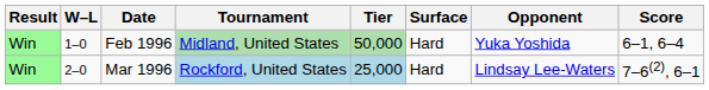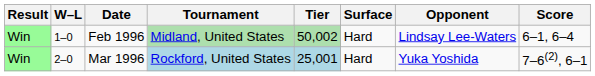Feb 1996 | Tier: 50,000 -> 50,002
Feb 1996 | Opponent: Yuka Yoshida -> Lindsay Lee-Waters
Mar 1996 | Tier: 25,000 -> 25,001
Mar 1996 | Opponent: Lindsay Lee-Waters -> Yuka Yoshida
